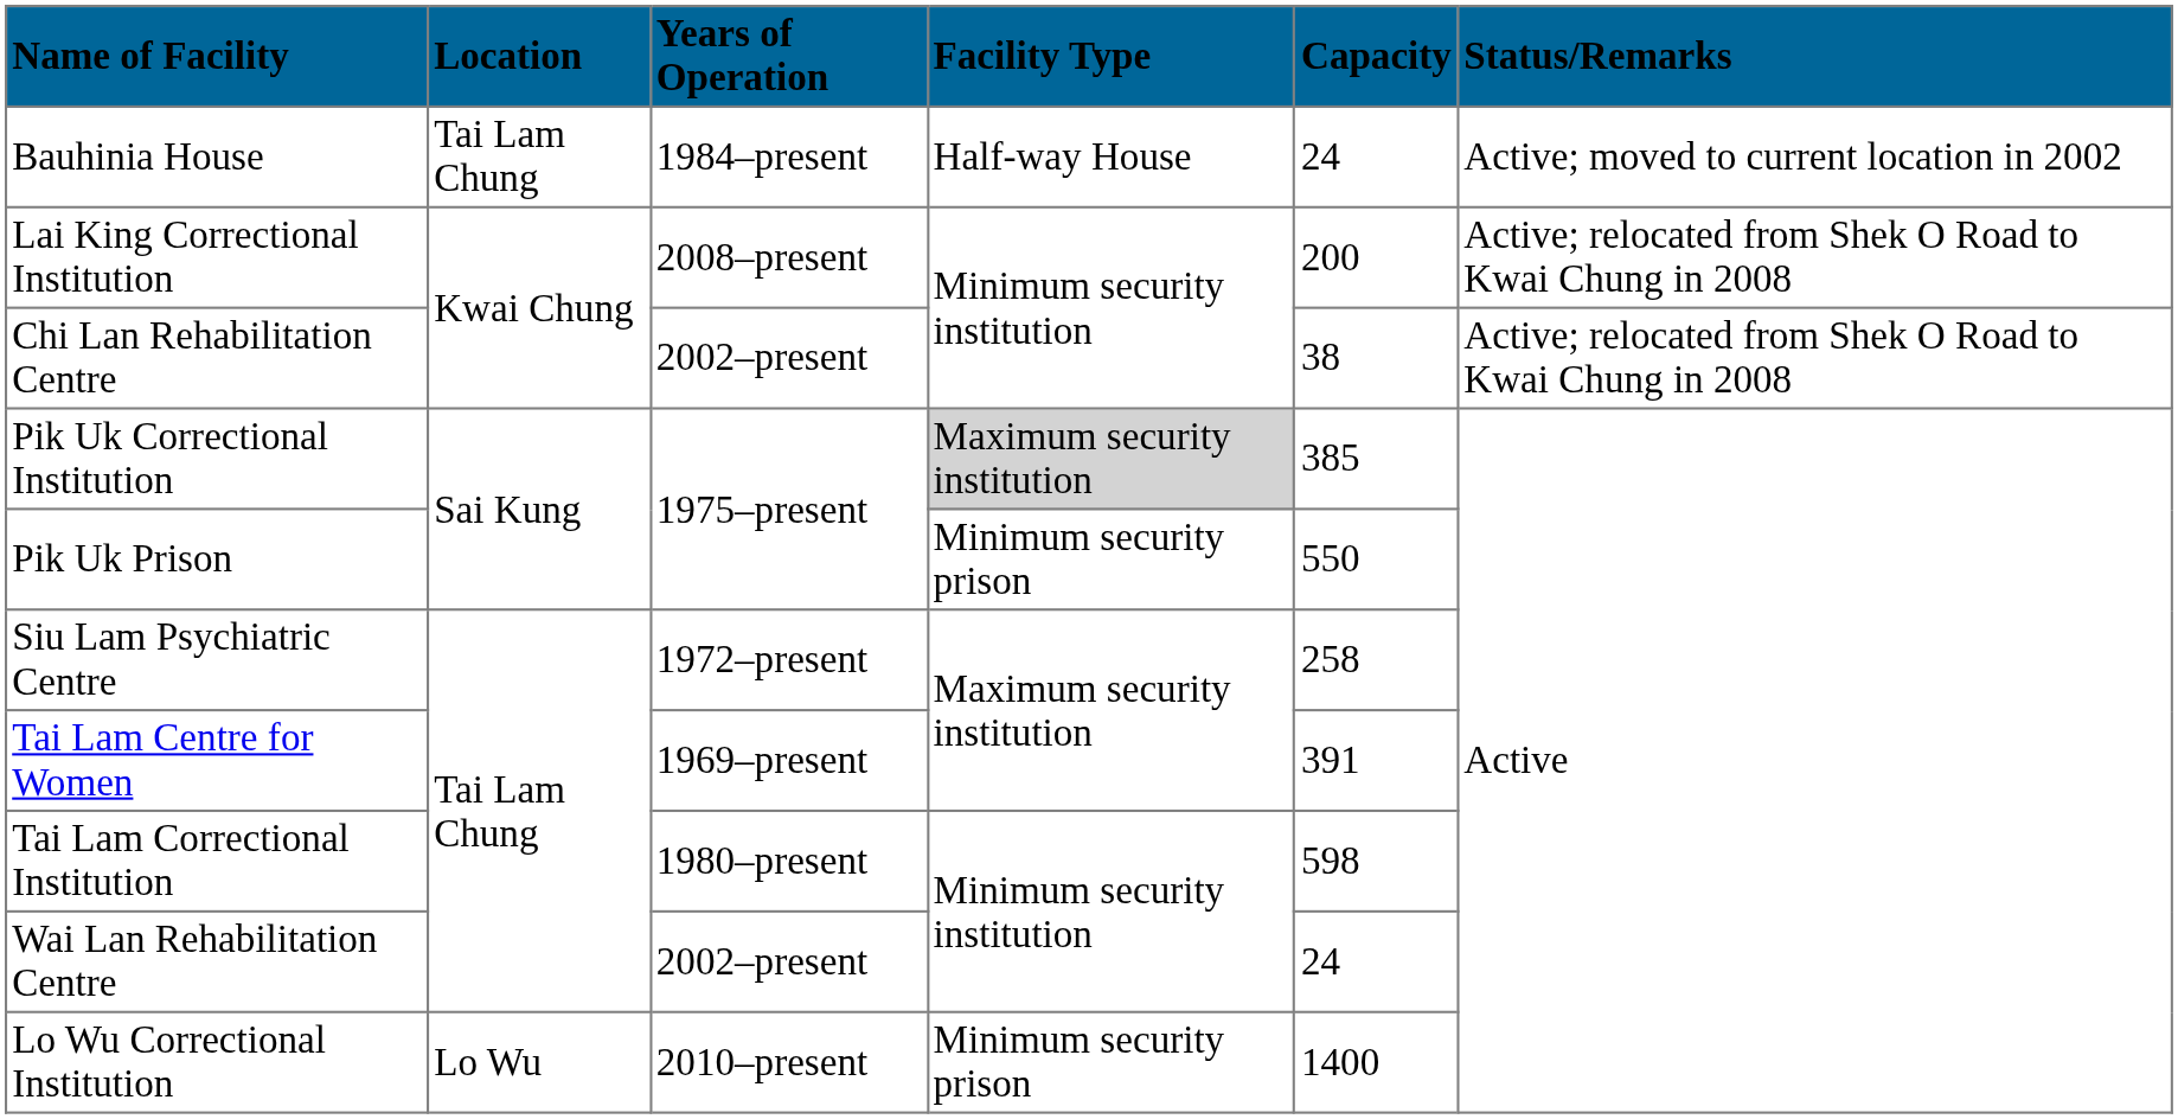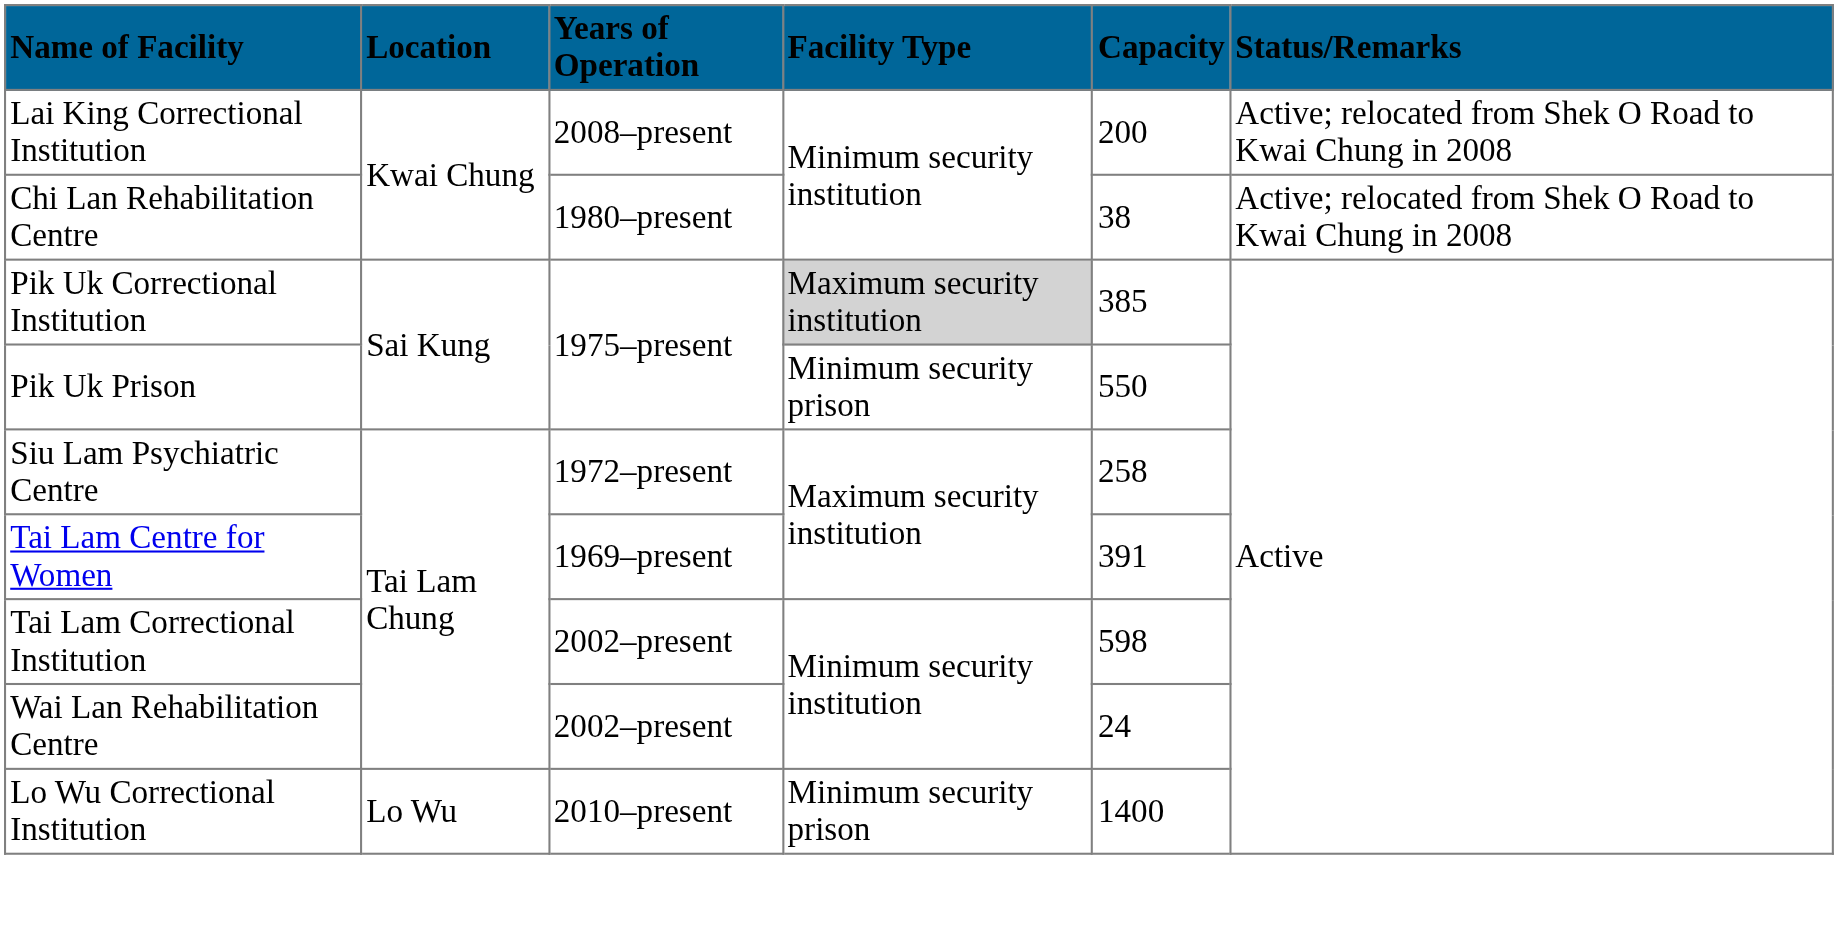- row: Bauhinia House | Tai Lam Chung | 1984–present | Half-way House | 24 | Active; moved to current location in 2002
Chi Lan Rehabilitation Centre | Years of Operation: 2002–present -> 1980–present
Tai Lam Correctional Institution | Years of Operation: 1980–present -> 2002–present
